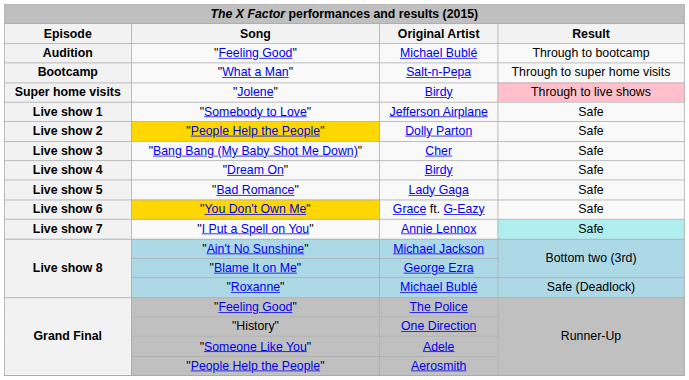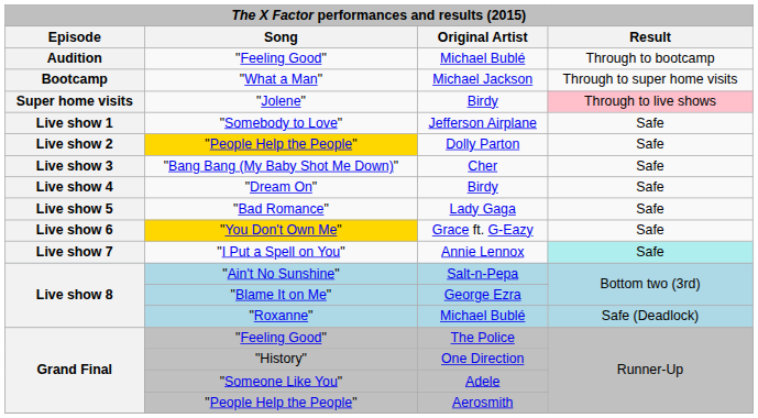"What a Man" | Original Artist: Salt-n-Pepa -> Michael Jackson
"Ain't No Sunshine" | Original Artist: Michael Jackson -> Salt-n-Pepa
